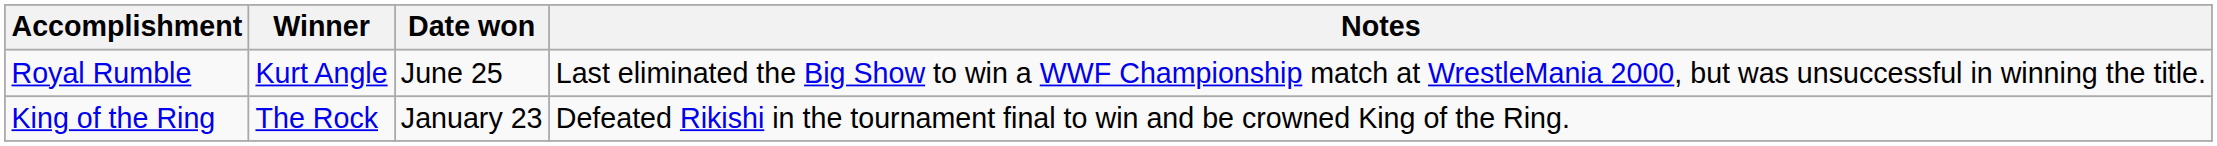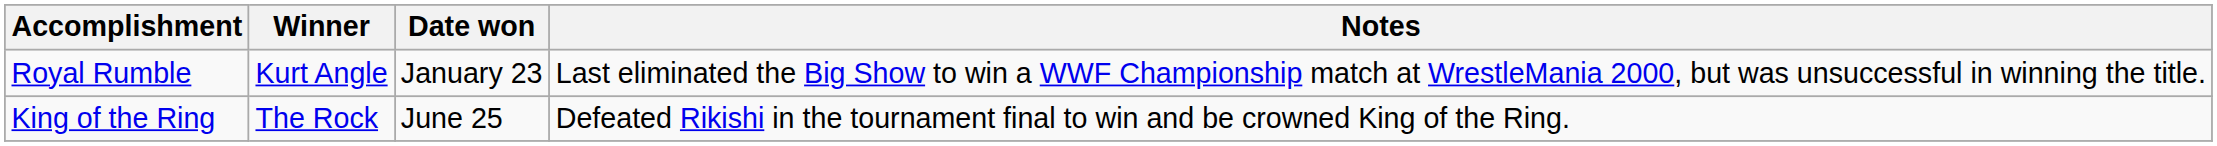Royal Rumble | Date won: June 25 -> January 23
King of the Ring | Date won: January 23 -> June 25
